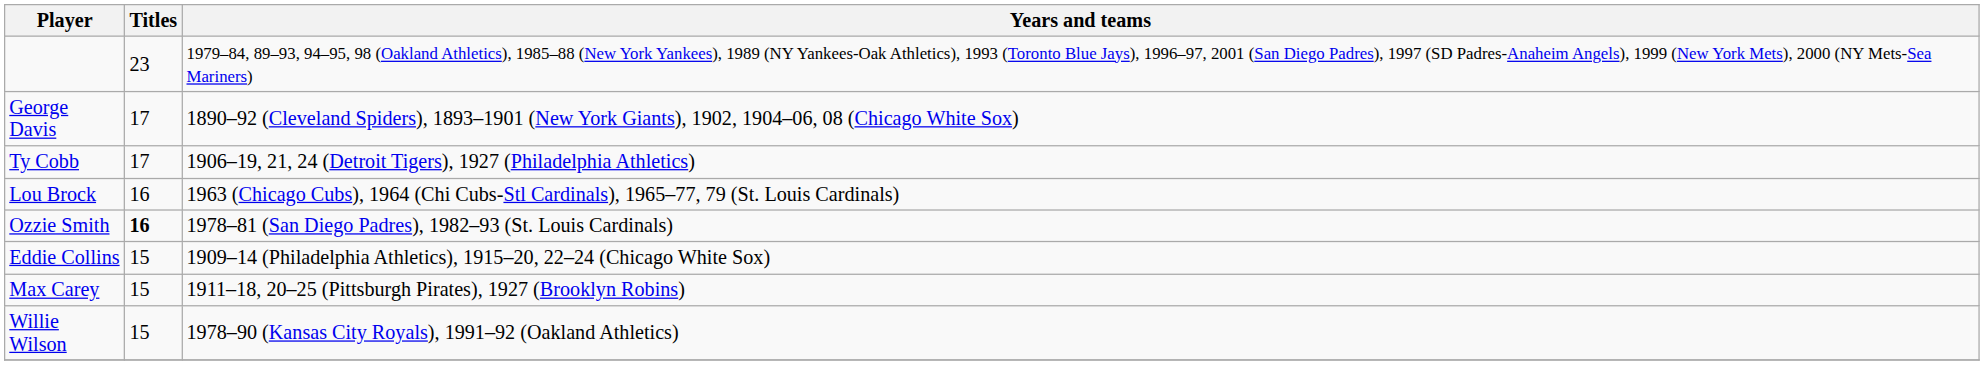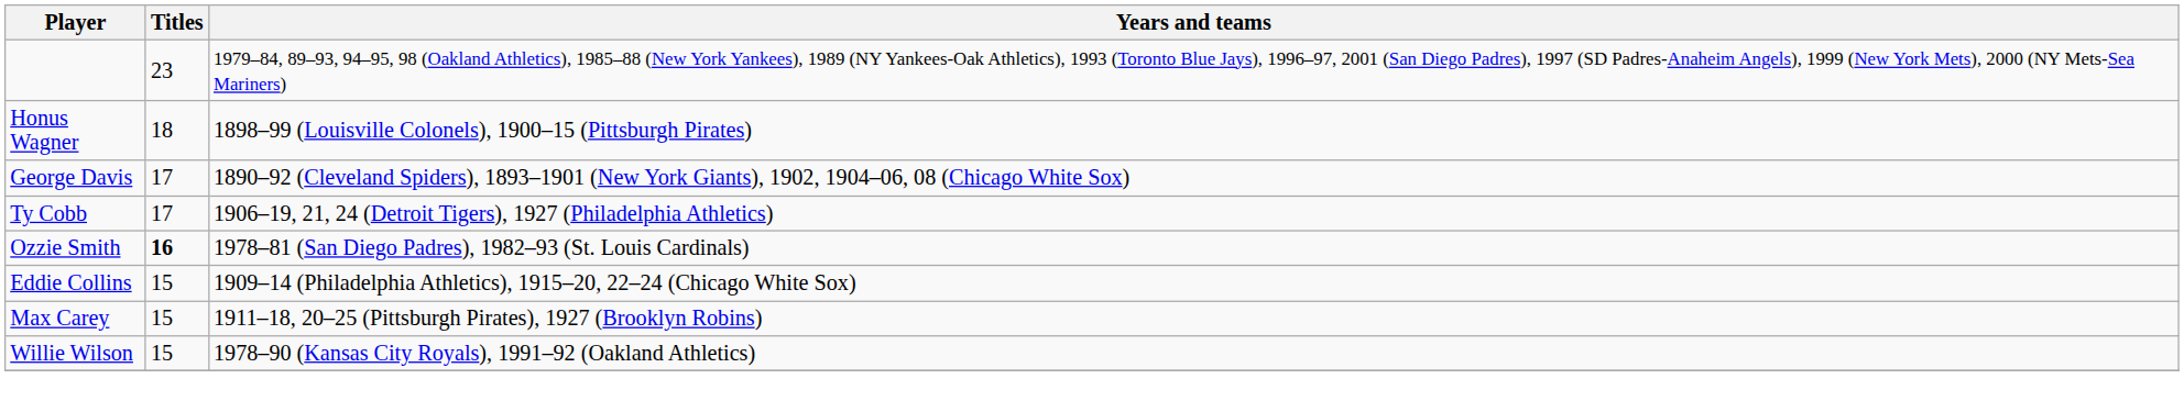+ row: Honus Wagner | 18 | 1898–99 (Louisville Colonels), 1900–15 (Pittsburgh Pirates)
- row: Lou Brock | 16 | 1963 (Chicago Cubs), 1964 (Chi Cubs-Stl Cardinals), 1965–77, 79 (St. Louis Cardinals)
